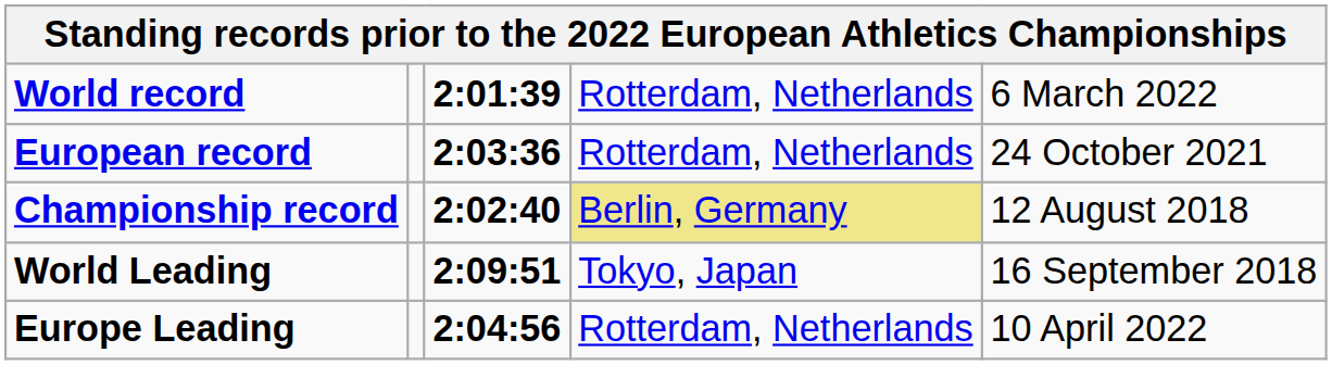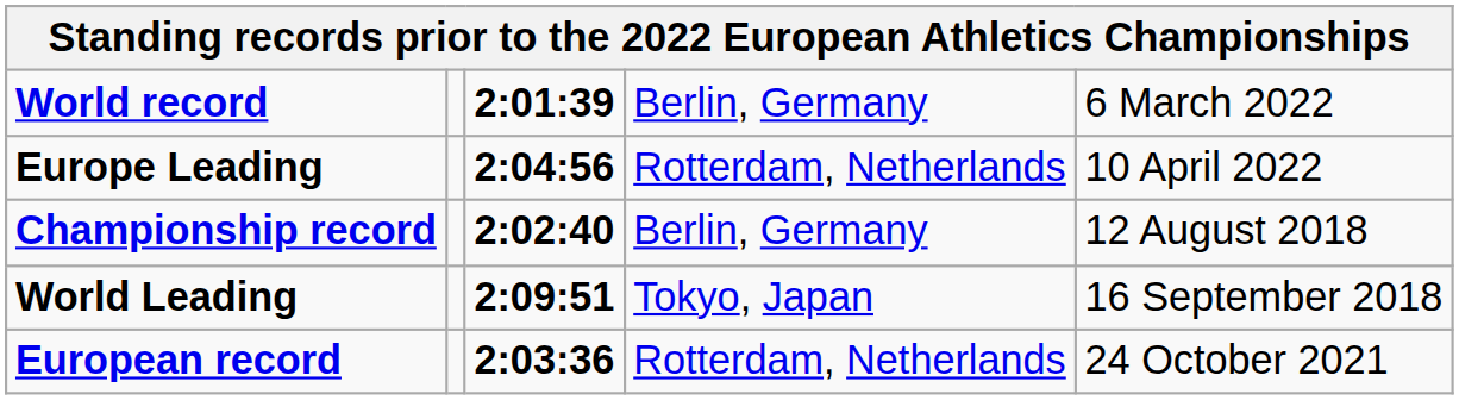World record | column 4: Rotterdam, Netherlands -> Berlin, Germany
rows swapped: European record <-> Europe Leading
Championship record | column 4: khaki background -> no background
